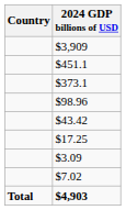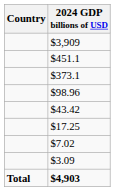rows swapped: $7.02 <-> $3.09
